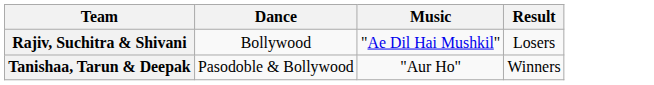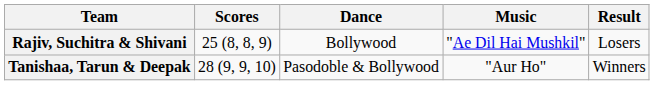+ column: Scores | 25 (8, 8, 9) | 28 (9, 9, 10)
